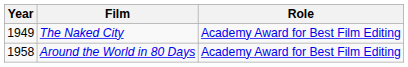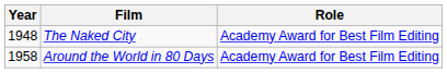The Naked City | Year: 1949 -> 1948
